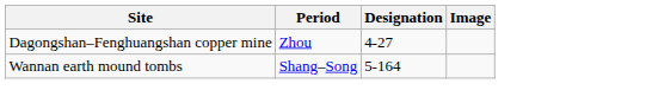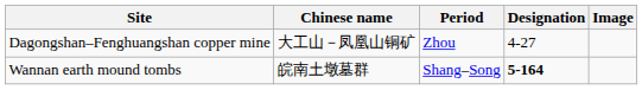+ column: Chinese name | 大工山－凤凰山铜矿 | 皖南土墩墓群
Wannan earth mound tombs | Designation: normal -> bold
